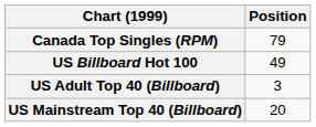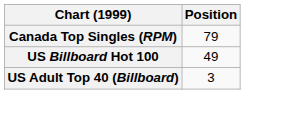- row: US Mainstream Top 40 (Billboard) | 20
